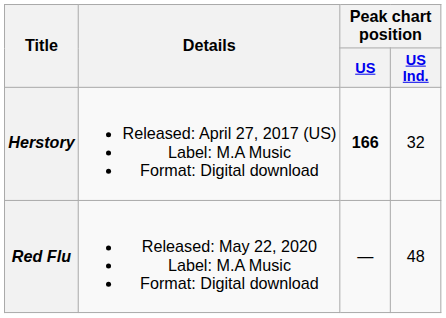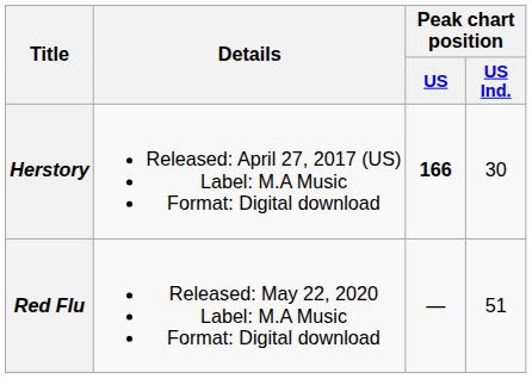Herstory | Peak chart position / US Ind.: 32 -> 30
Red Flu | Peak chart position / US Ind.: 48 -> 51
